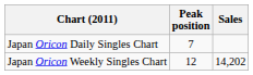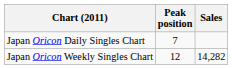Japan Oricon Weekly Singles Chart | Sales: 14,202 -> 14,282
